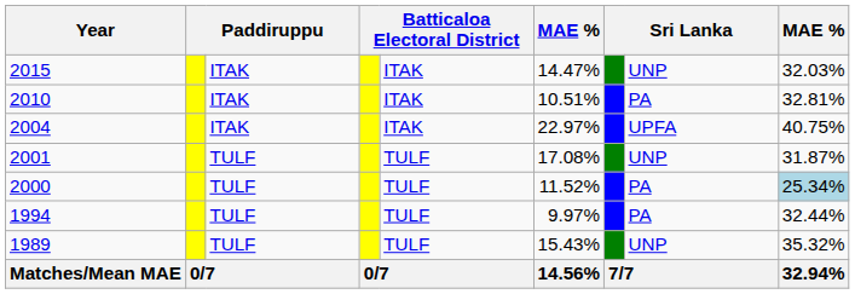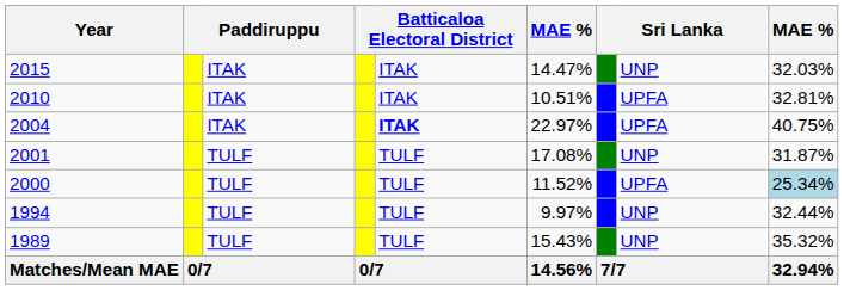2010 | column 8: PA -> UPFA
2004 | column 5: normal -> bold
2000 | column 8: PA -> UPFA
1994 | column 8: PA -> UNP
